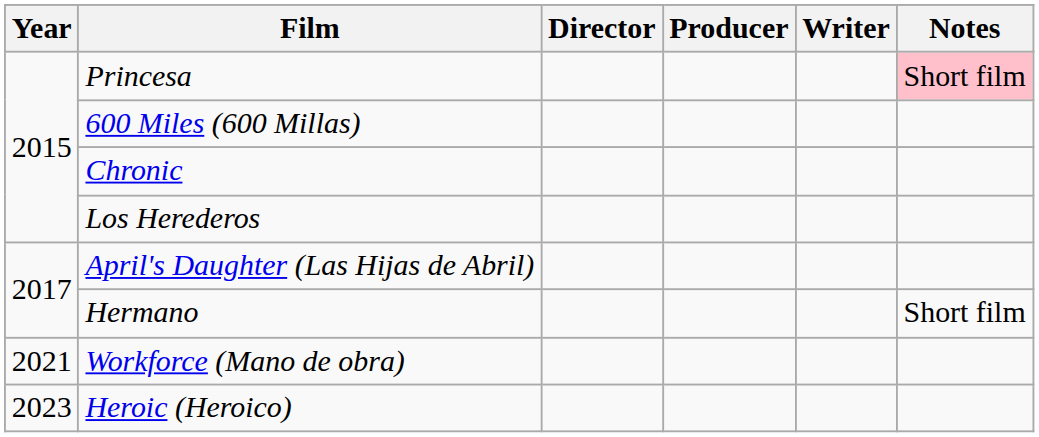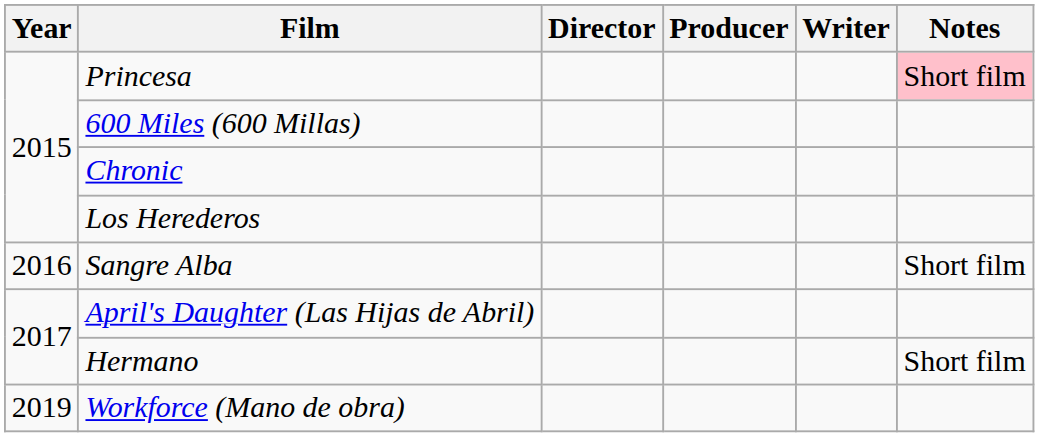+ row: 2016 | Sangre Alba | Short film
Workforce (Mano de obra) | Year: 2021 -> 2019
- row: 2023 | Heroic (Heroico)
